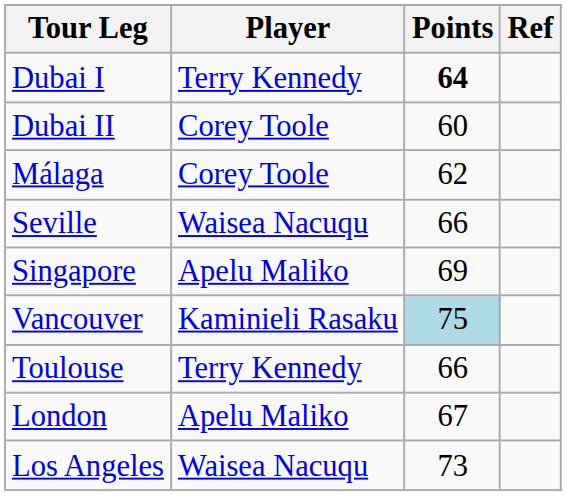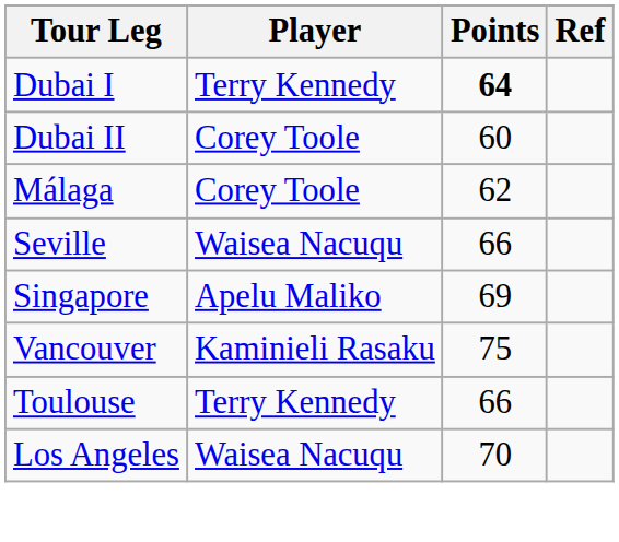Vancouver | Points: lightblue background -> no background
- row: London | Apelu Maliko | 67
Los Angeles | Points: 73 -> 70
